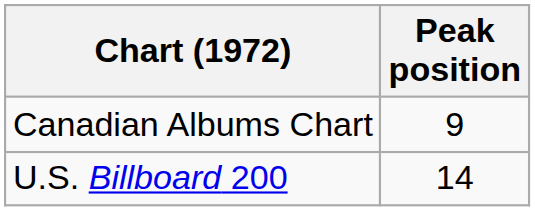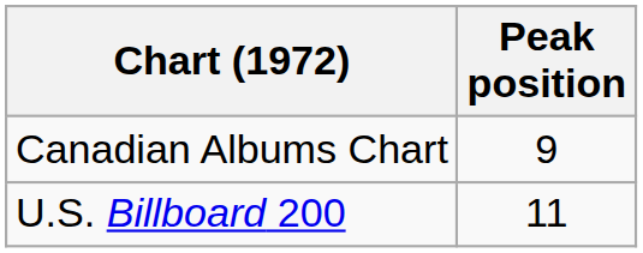U.S. Billboard 200 | Peak position: 14 -> 11
